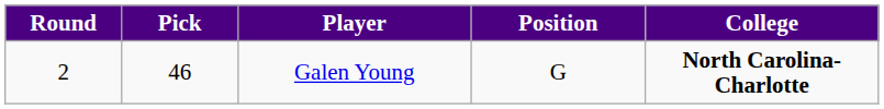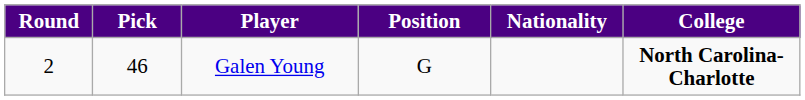+ column: Nationality
